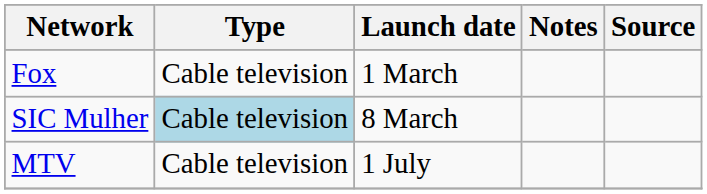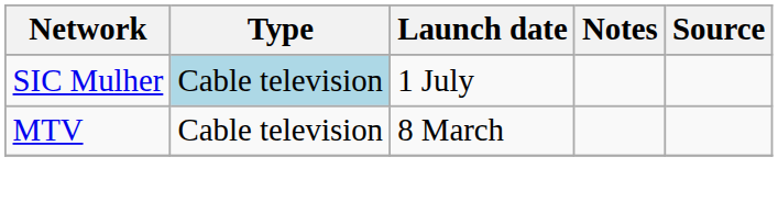- row: Fox | Cable television | 1 March
SIC Mulher | Launch date: 8 March -> 1 July
MTV | Launch date: 1 July -> 8 March
